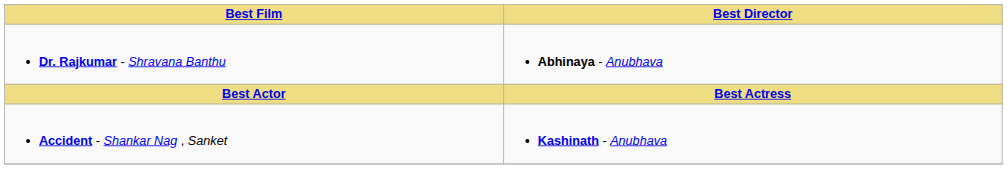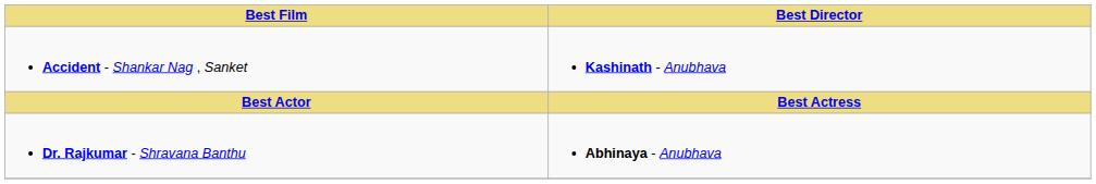rows swapped: Accident - Shankar Nag , Sanket <-> Dr. Rajkumar - Shravana Banthu
